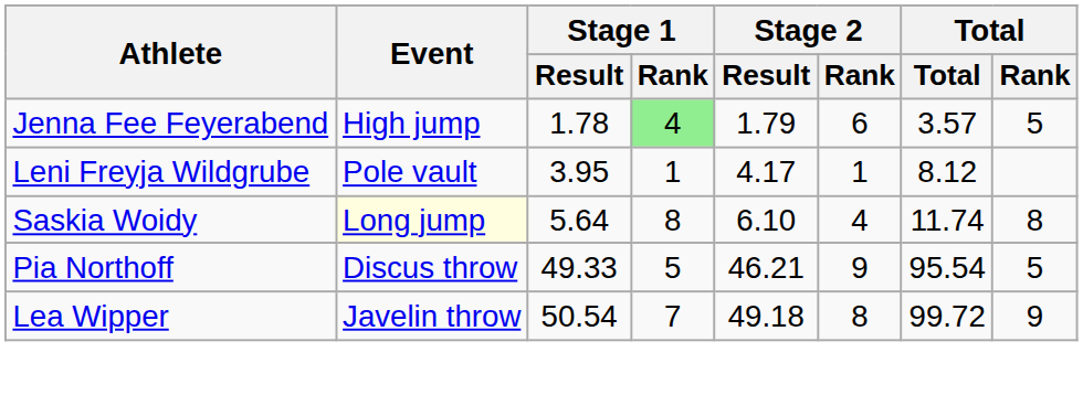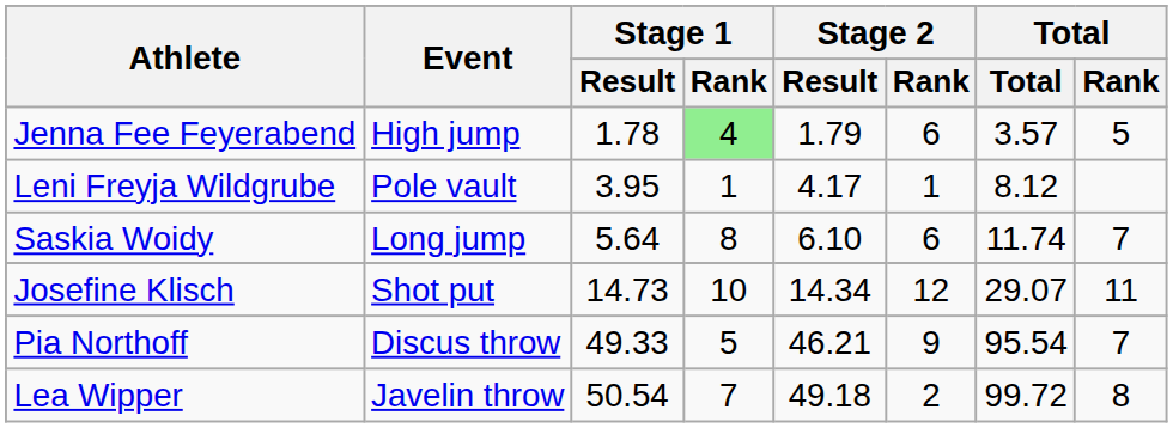Saskia Woidy | Event: lightyellow background -> no background
Saskia Woidy | Stage 2 / Rank: 4 -> 6
Saskia Woidy | Total / Rank: 8 -> 7
+ row: Josefine Klisch | Shot put | 14.73 | 10 | 14.34 | 12 | 29.07 | 11
Pia Northoff | Total / Rank: 5 -> 7
Lea Wipper | Stage 2 / Rank: 8 -> 2
Lea Wipper | Total / Rank: 9 -> 8
